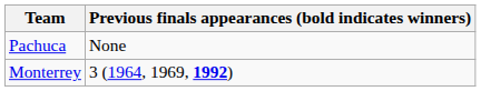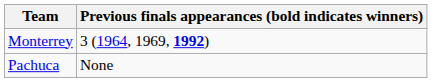rows swapped: Monterrey <-> Pachuca
